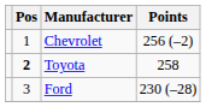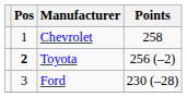Chevrolet | Points: 256 (–2) -> 258
Toyota | Points: 258 -> 256 (–2)
